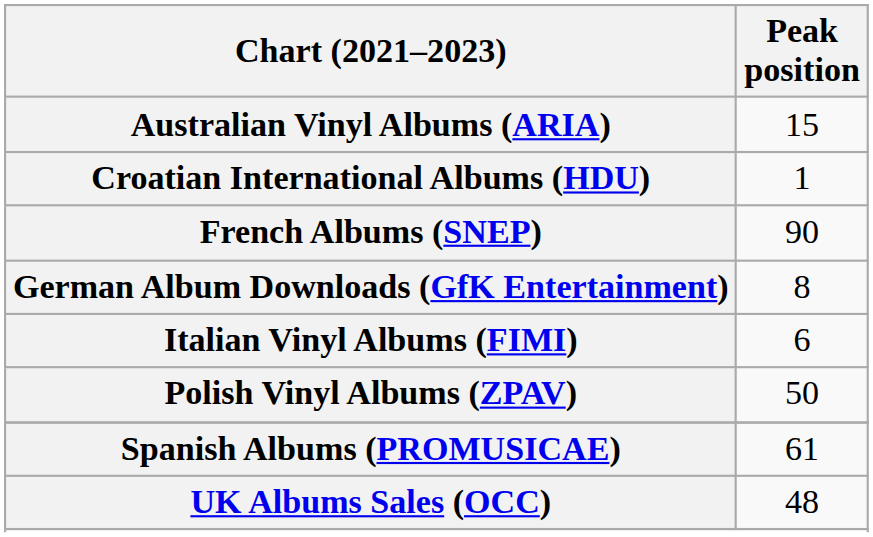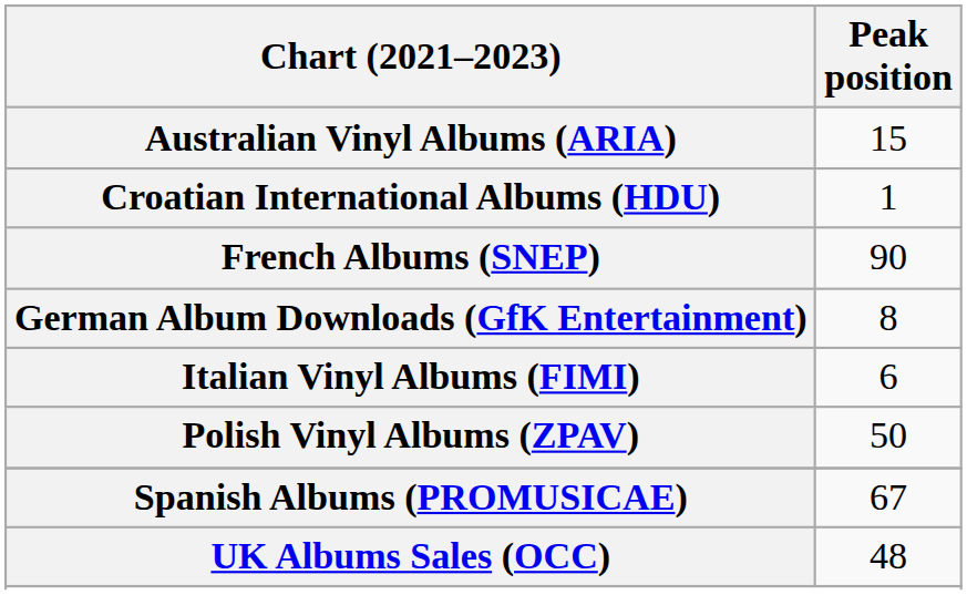Spanish Albums (PROMUSICAE) | Peak position: 61 -> 67
